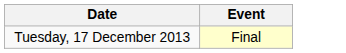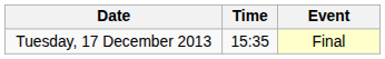+ column: Time | 15:35
